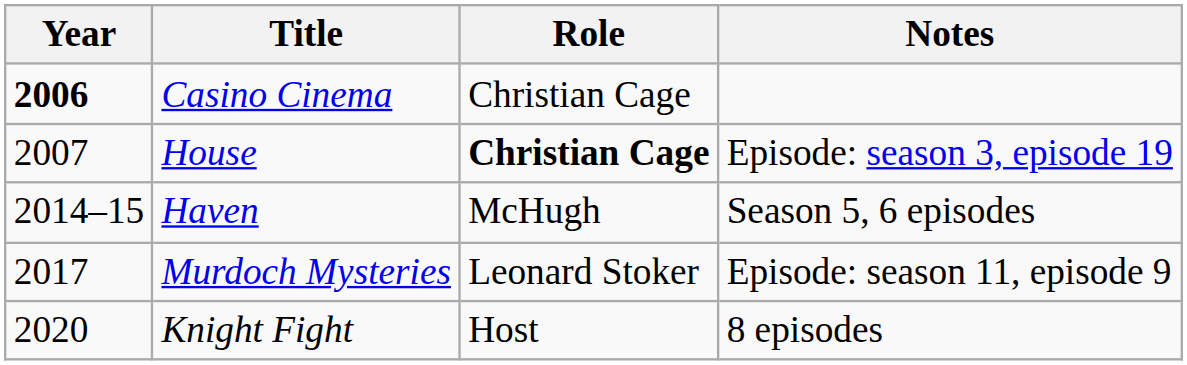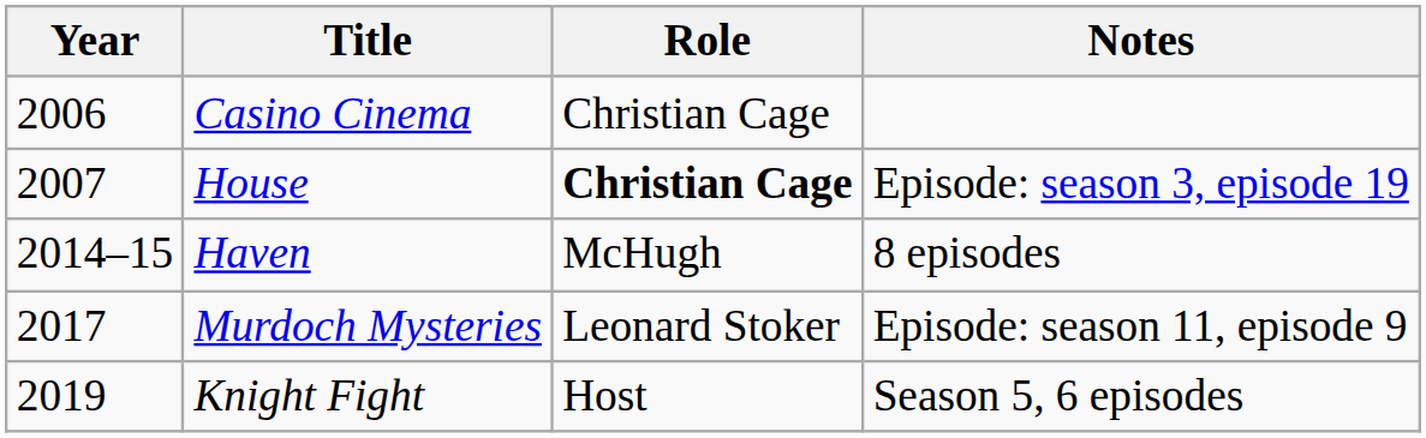Casino Cinema | Year: bold -> normal
Haven | Notes: Season 5, 6 episodes -> 8 episodes
Knight Fight | Year: 2020 -> 2019
Knight Fight | Notes: 8 episodes -> Season 5, 6 episodes
